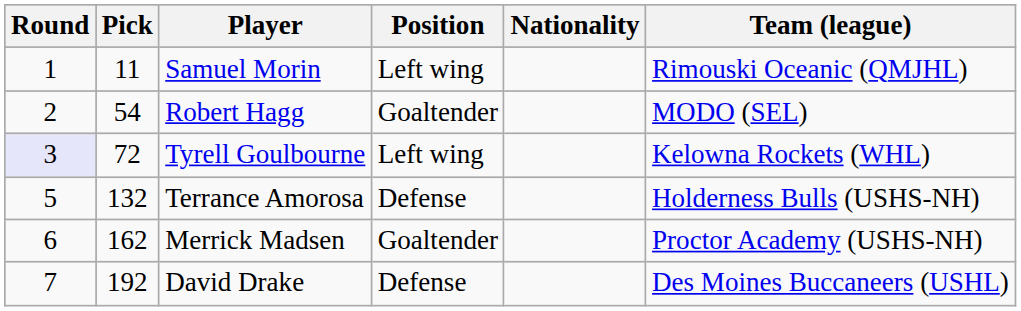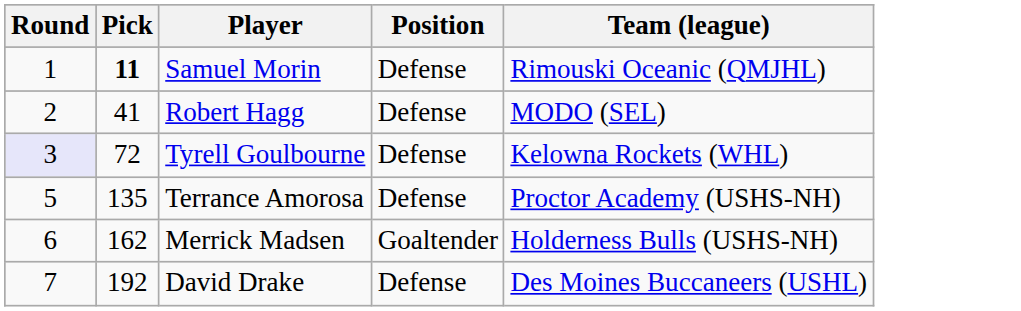- column: Nationality
Samuel Morin | Pick: normal -> bold
Samuel Morin | Position: Left wing -> Defense
Robert Hagg | Pick: 54 -> 41
Robert Hagg | Position: Goaltender -> Defense
Tyrell Goulbourne | Position: Left wing -> Defense
Terrance Amorosa | Pick: 132 -> 135
Terrance Amorosa | Team (league): Holderness Bulls (USHS-NH) -> Proctor Academy (USHS-NH)
Merrick Madsen | Team (league): Proctor Academy (USHS-NH) -> Holderness Bulls (USHS-NH)
